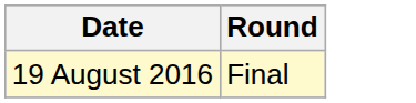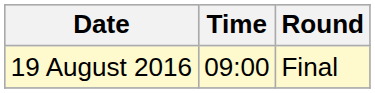+ column: Time | 09:00
